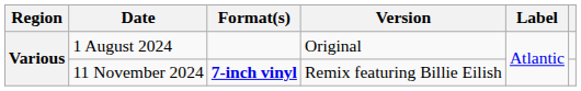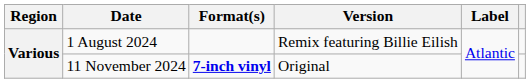1 August 2024 | Version: Original -> Remix featuring Billie Eilish
11 November 2024 | Version: Remix featuring Billie Eilish -> Original
